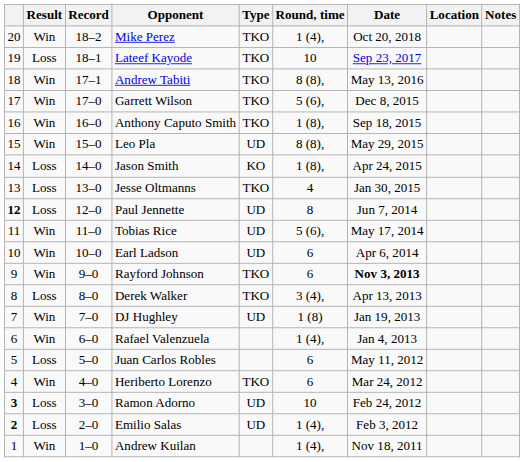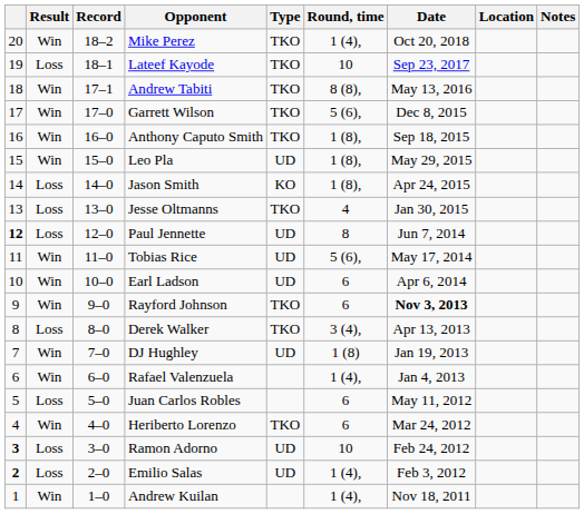Leo Pla | Round, time: 8 (8), -> 1 (8),
